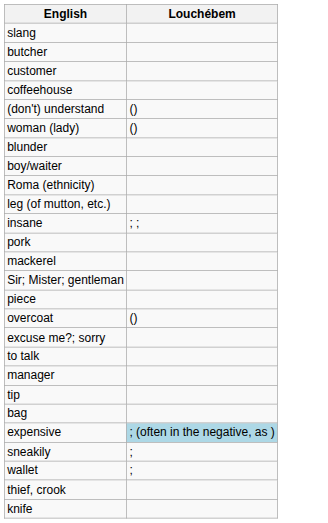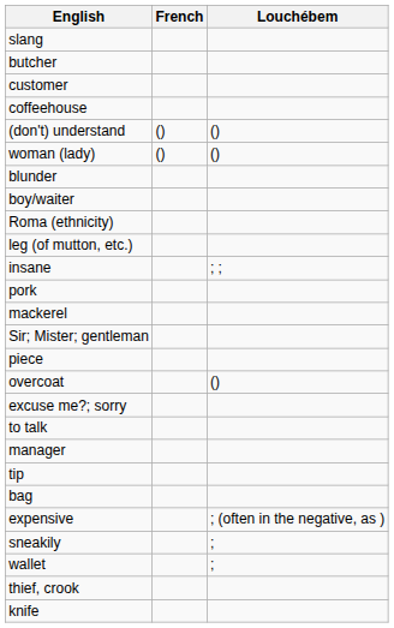+ column: French | () | ()
expensive | Louchébem: lightblue background -> no background
